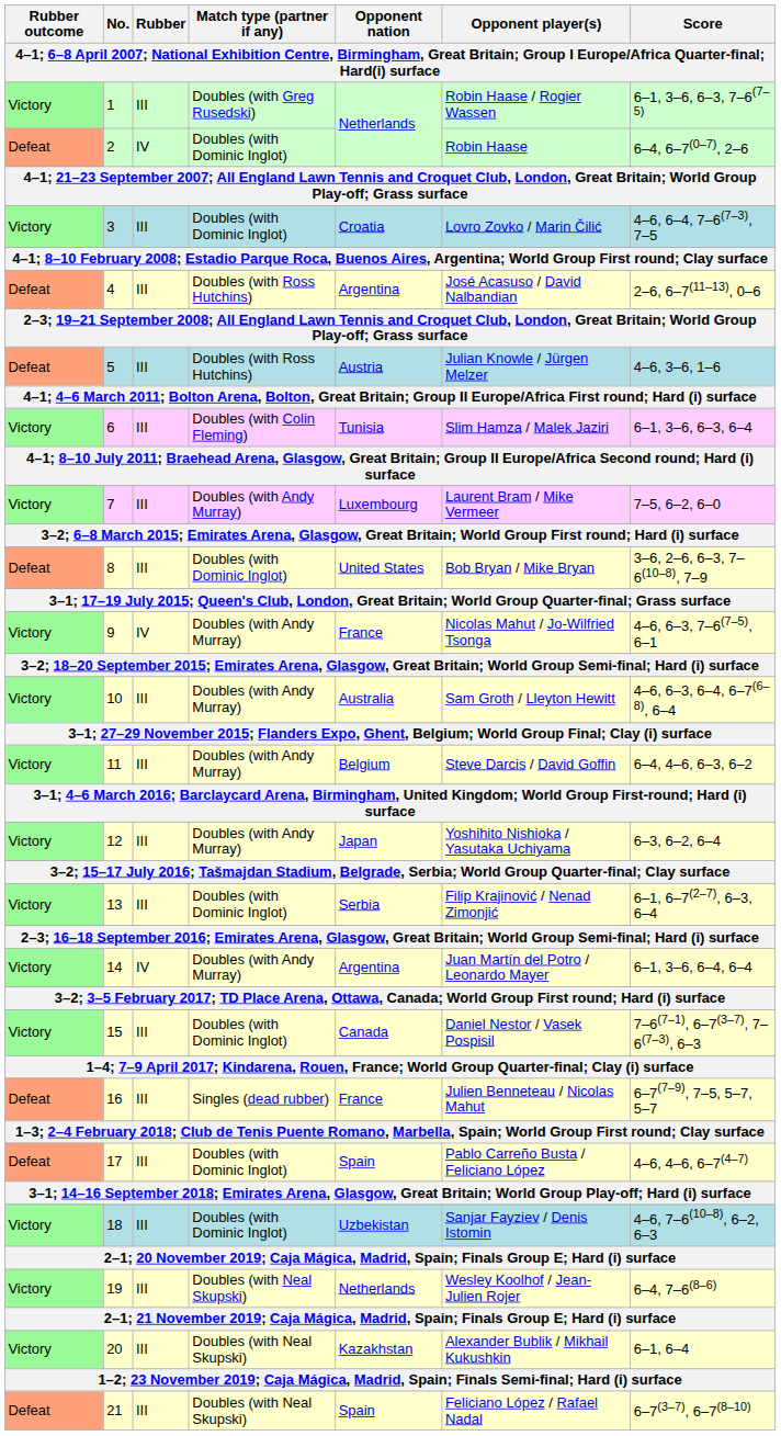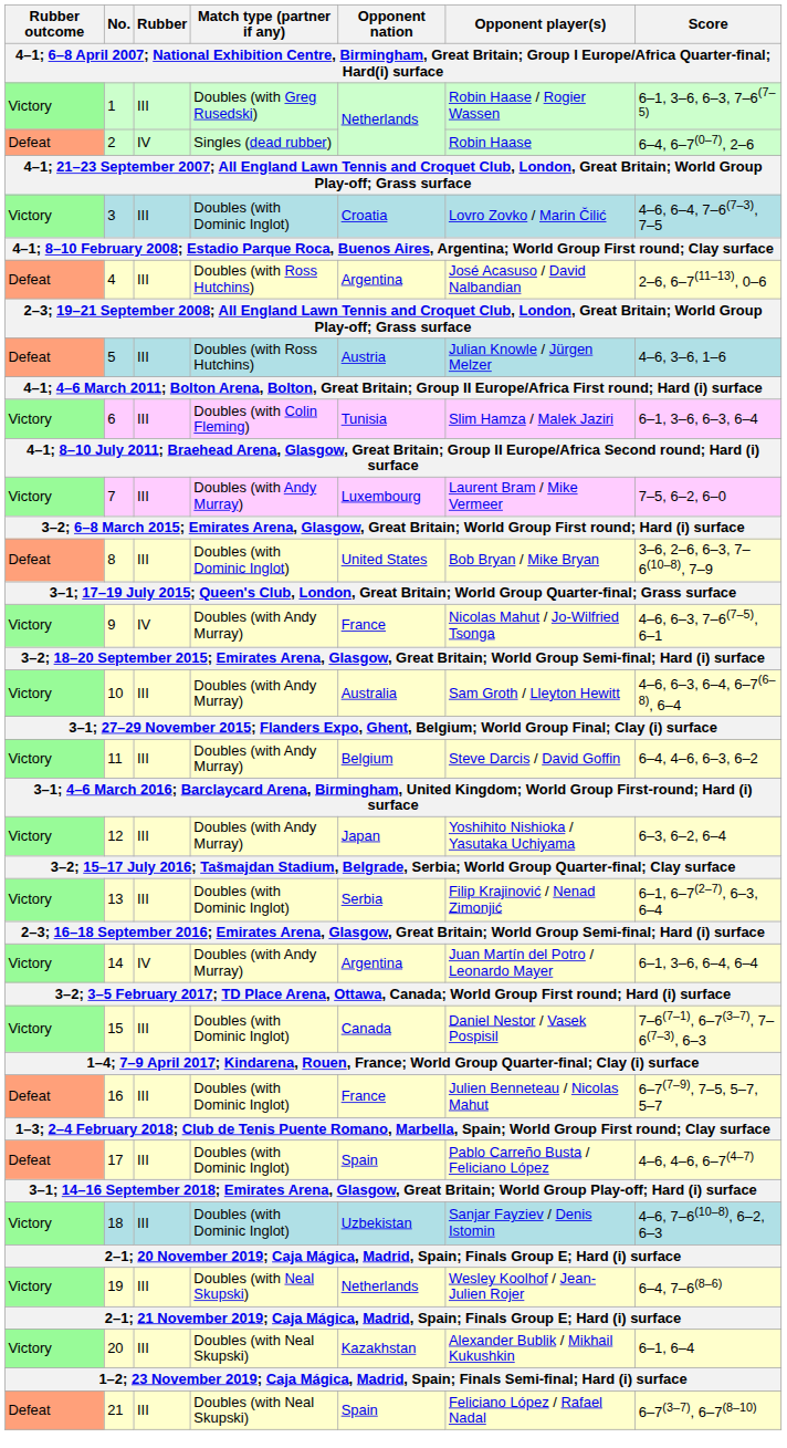2 | Match type (partner if any): Doubles (with Dominic Inglot) -> Singles (dead rubber)
16 | Match type (partner if any): Singles (dead rubber) -> Doubles (with Dominic Inglot)
